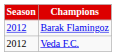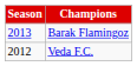Barak Flamingoz | Season: 2012 -> 2013
